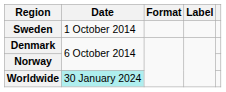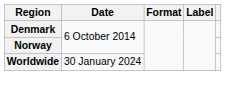- row: Sweden | 1 October 2014
Worldwide | Date: paleturquoise background -> no background
